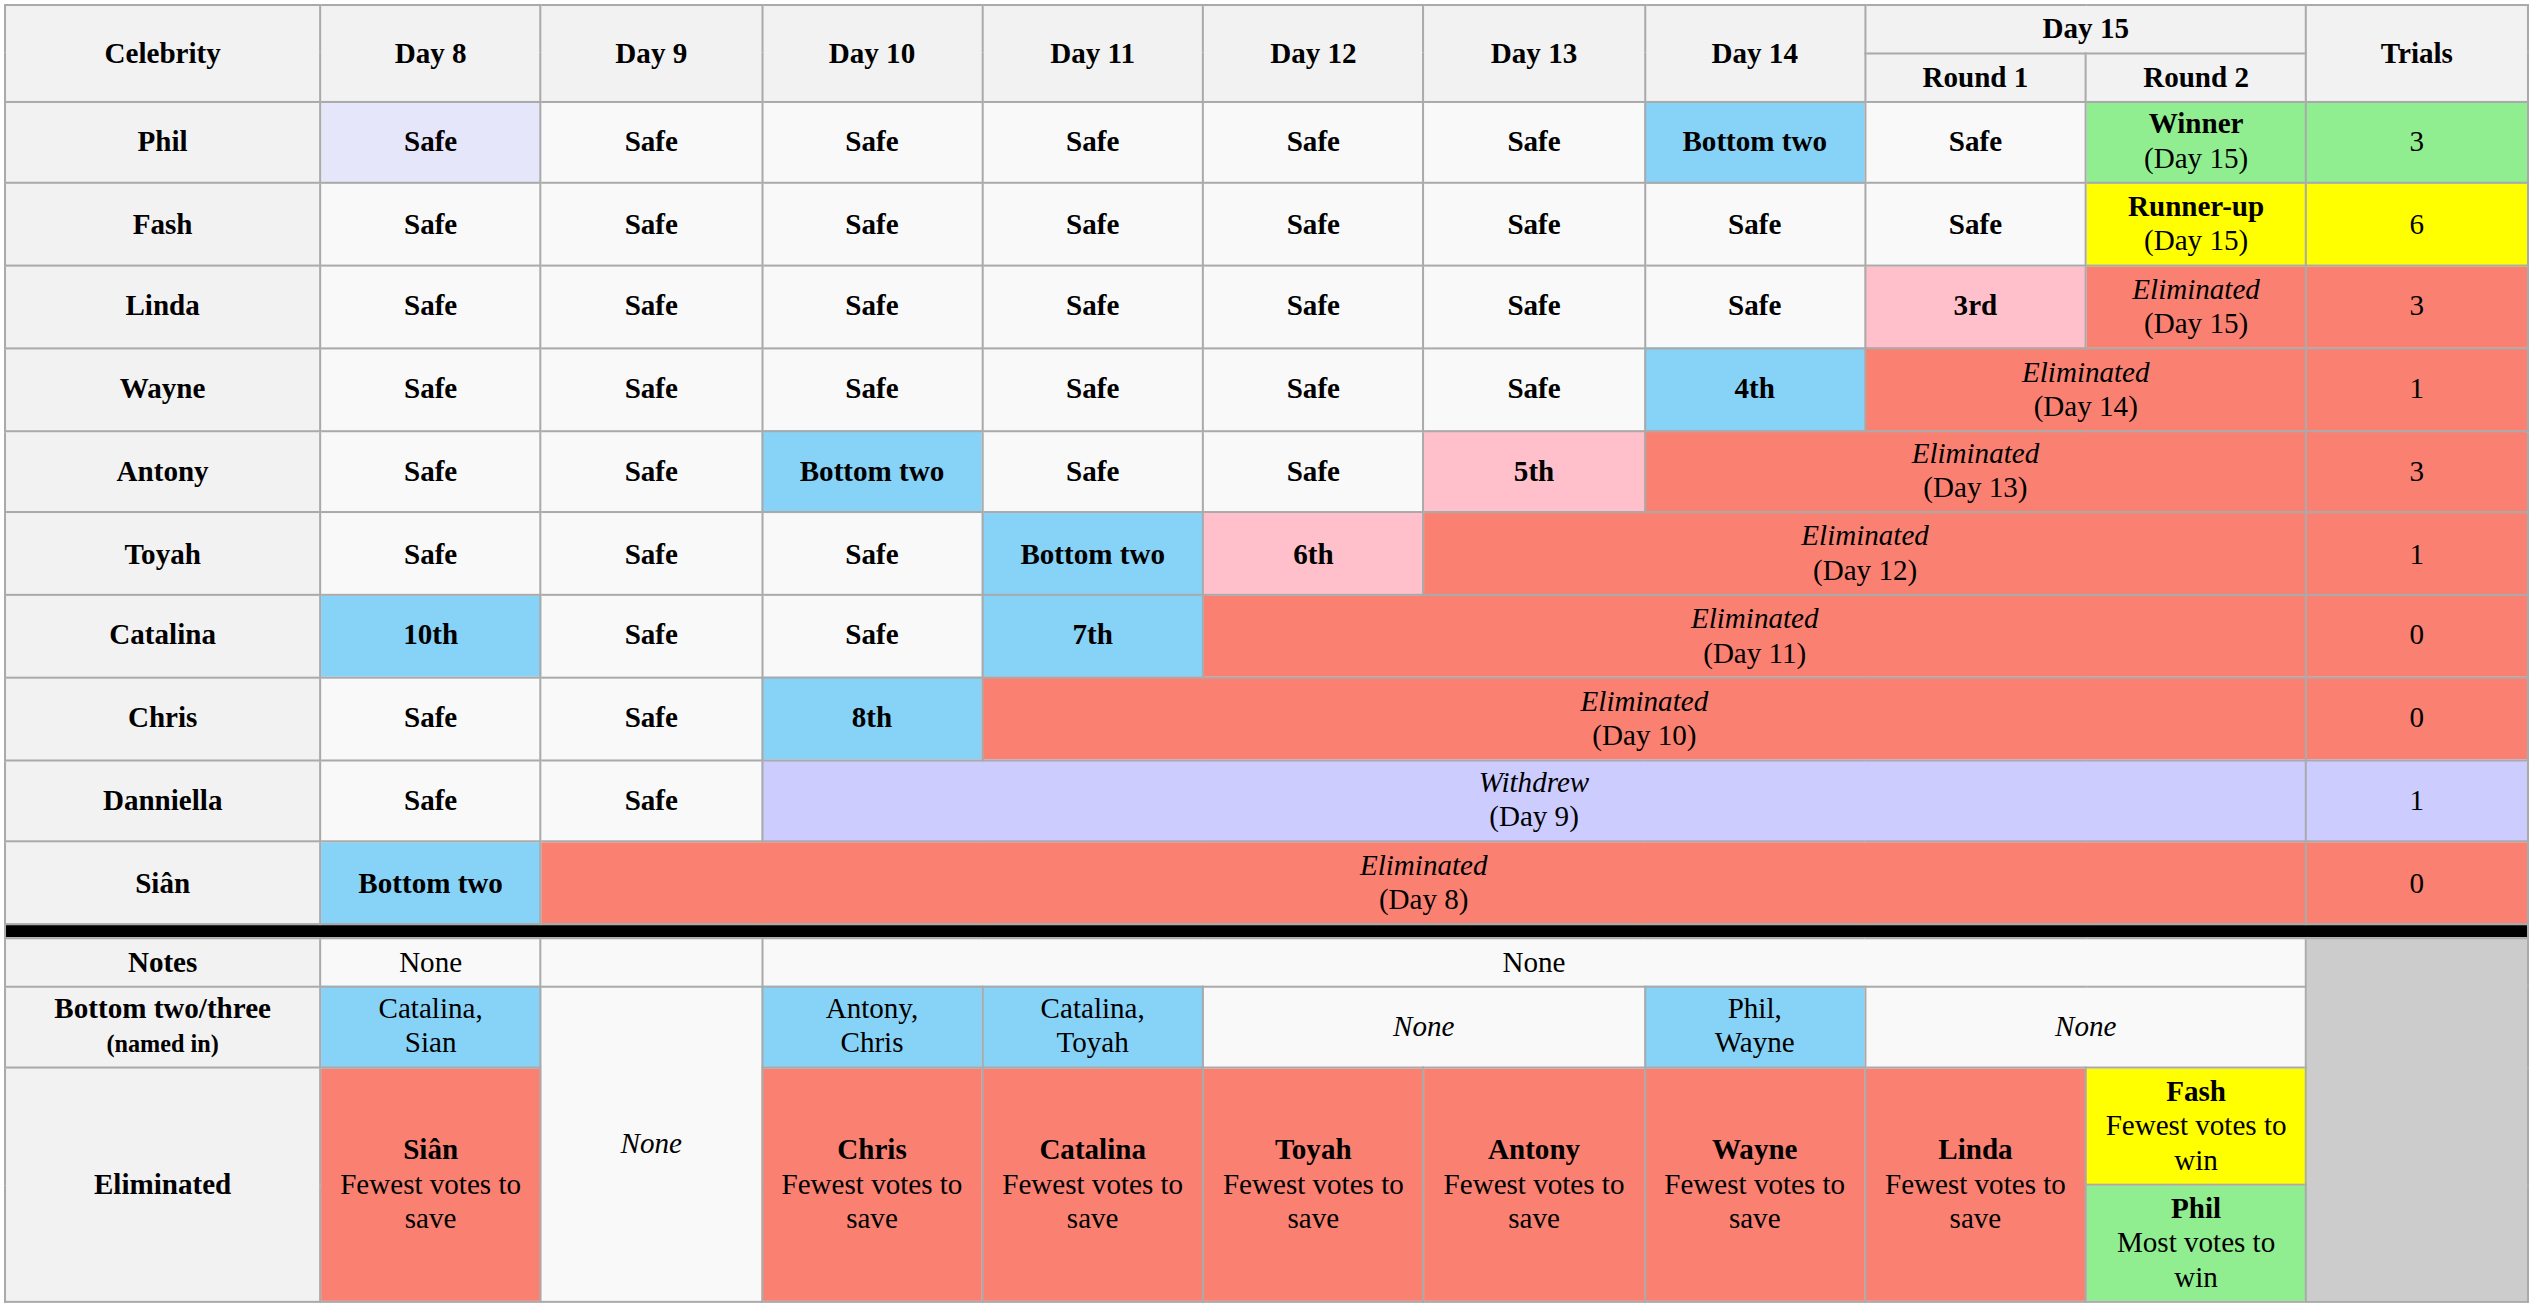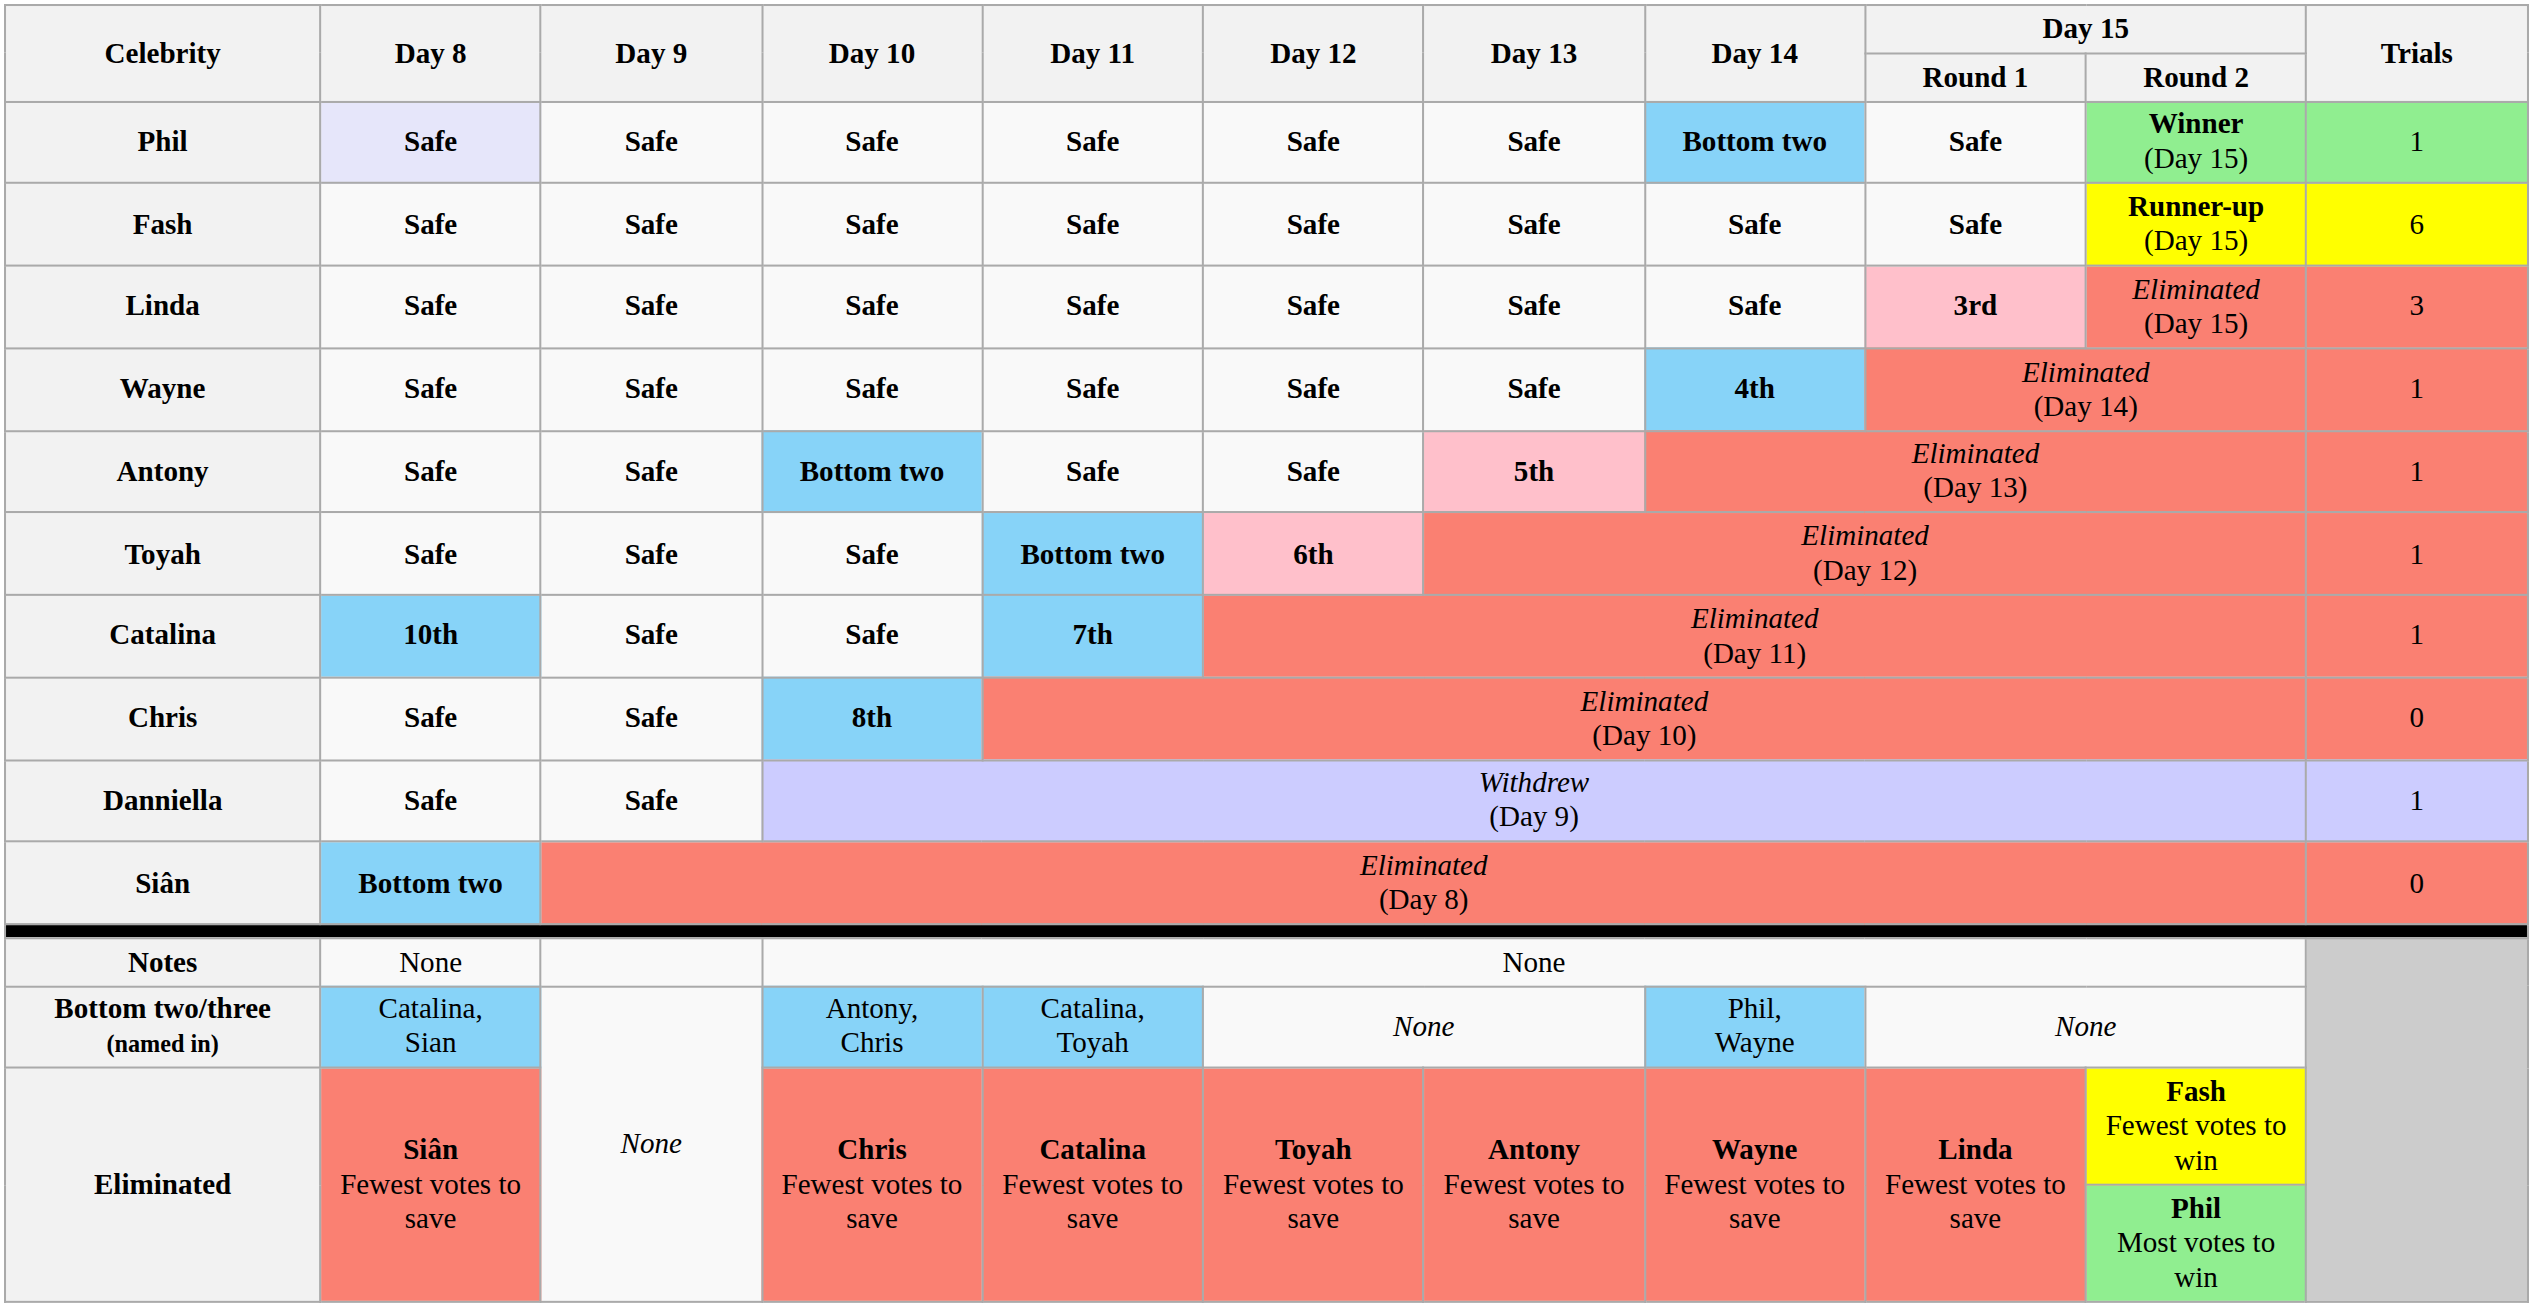Phil | Trials: 3 -> 1
Antony | Trials: 3 -> 1
Catalina | Trials: 0 -> 1
